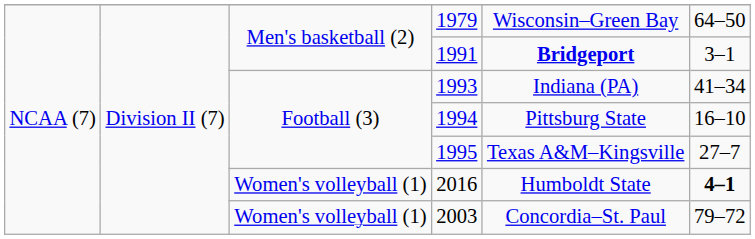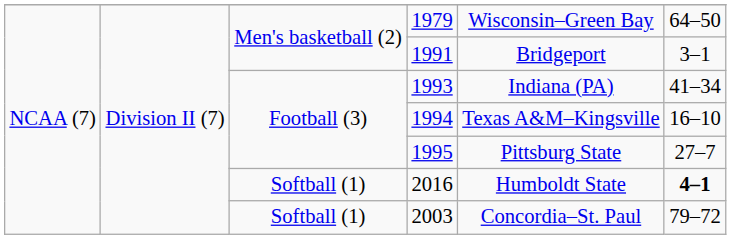1991 | column 5: bold -> normal
1994 | column 5: Pittsburg State -> Texas A&M–Kingsville
1995 | column 5: Texas A&M–Kingsville -> Pittsburg State
2016 | column 3: Women's volleyball (1) -> Softball (1)
2003 | column 3: Women's volleyball (1) -> Softball (1)
